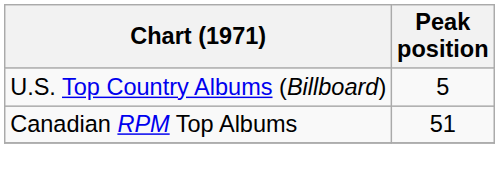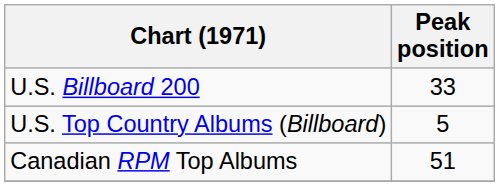+ row: U.S. Billboard 200 | 33
